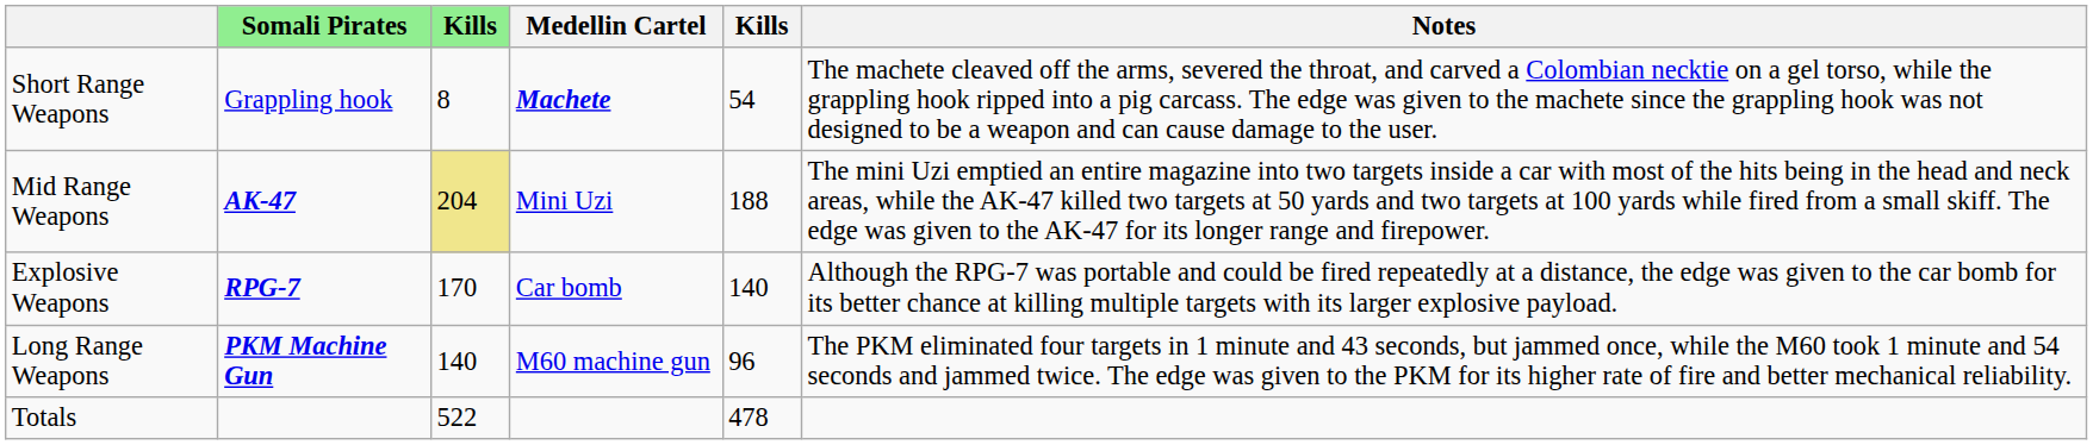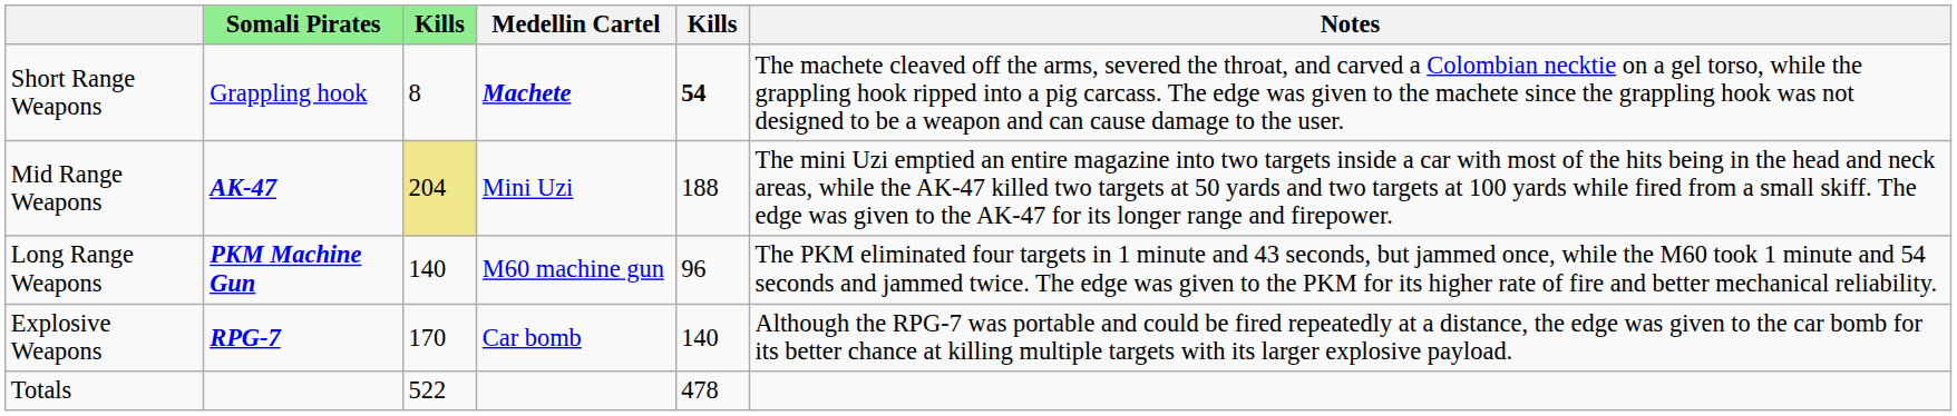Short Range Weapons | column 5: normal -> bold
rows swapped: Long Range Weapons <-> Explosive Weapons
